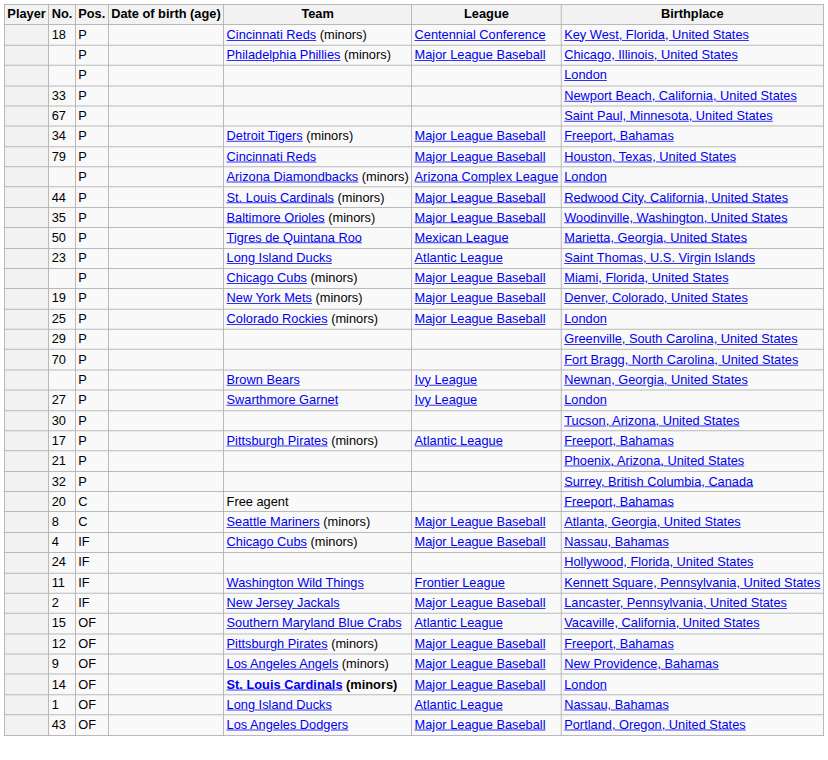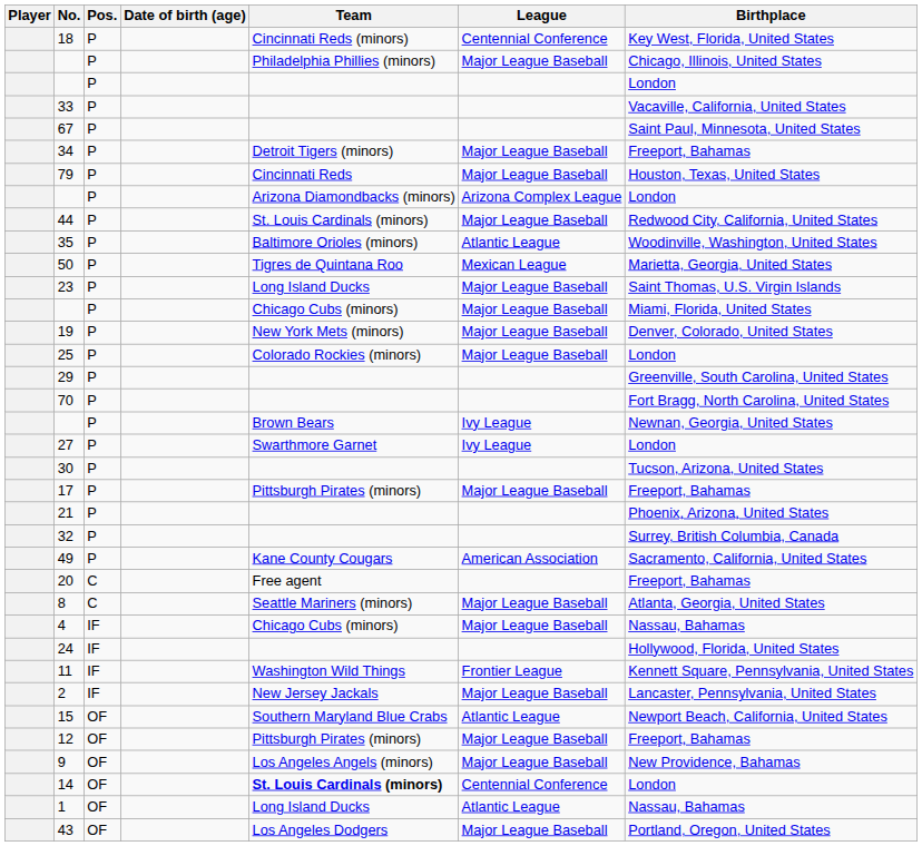33 | Birthplace: Newport Beach, California, United States -> Vacaville, California, United States
35 | League: Major League Baseball -> Atlantic League
23 | League: Atlantic League -> Major League Baseball
17 | League: Atlantic League -> Major League Baseball
+ row: 49 | P | Kane County Cougars | American Association | Sacramento, California, United States
15 | Birthplace: Vacaville, California, United States -> Newport Beach, California, United States
14 | League: Major League Baseball -> Centennial Conference
